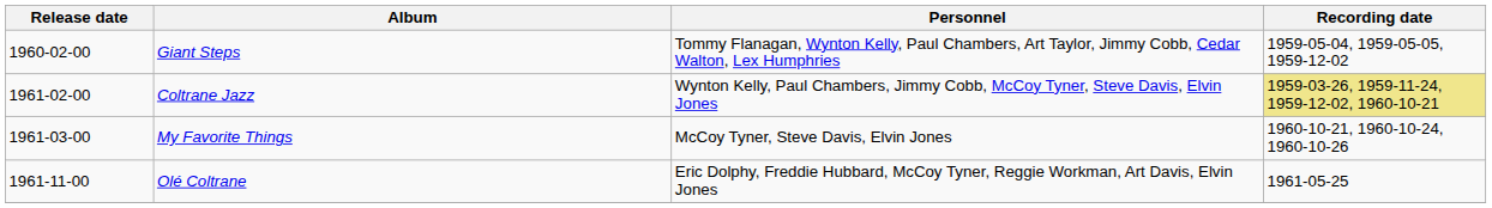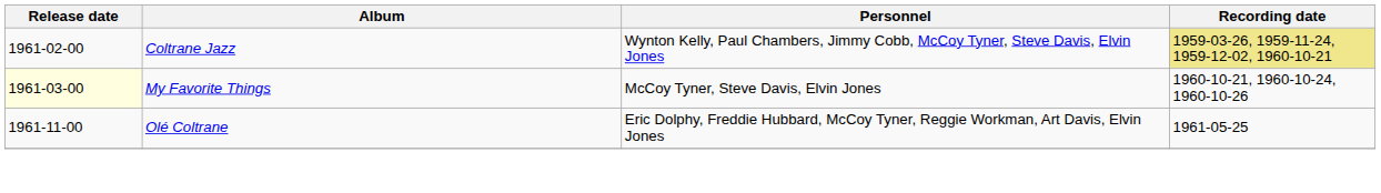- row: 1960-02-00 | Giant Steps | Tommy Flanagan, Wynton Kelly, Paul Chambers, Art Taylor, Jimmy Cobb, Cedar Walton, Lex Humphries | 1959-05-04, 1959-05-05, 1959-12-02
My Favorite Things | Release date: no background -> lightyellow background
